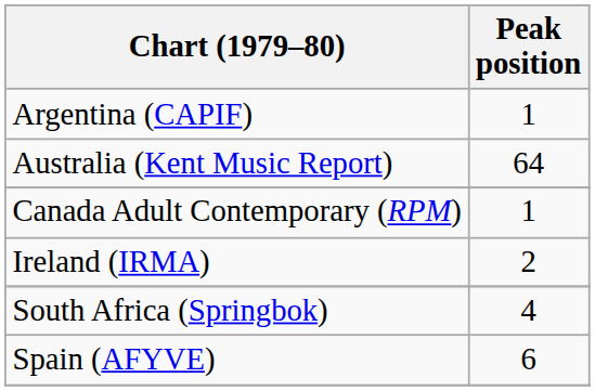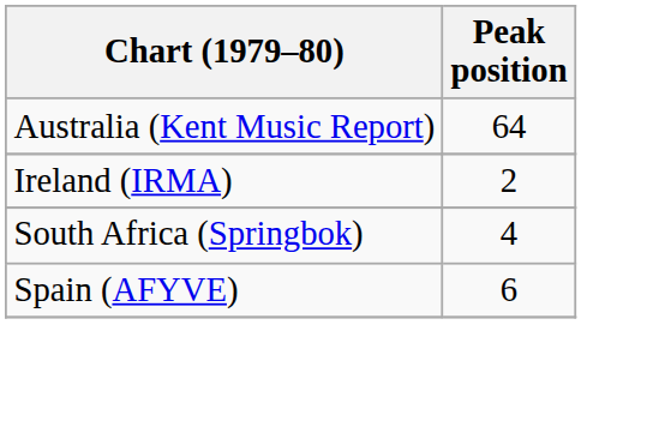- row: Argentina (CAPIF) | 1
- row: Canada Adult Contemporary (RPM) | 1
